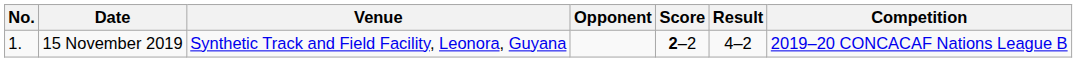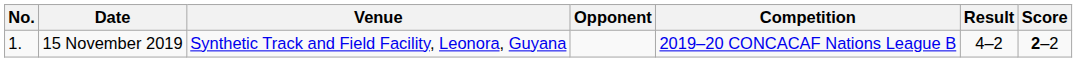columns swapped: Score <-> Competition
